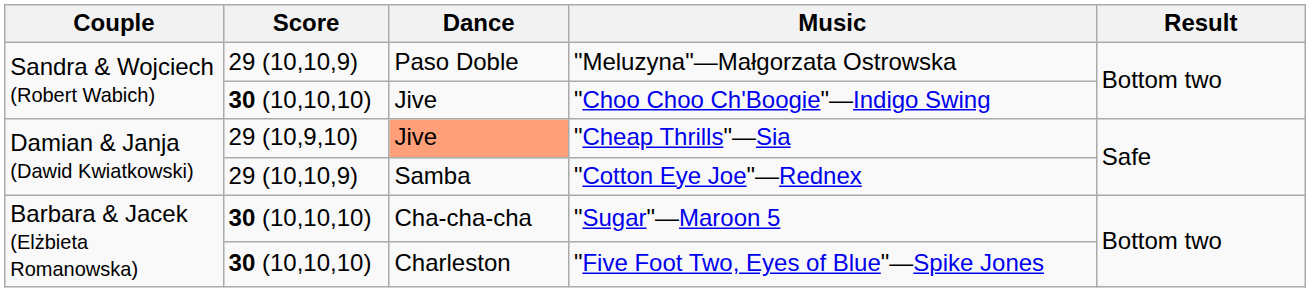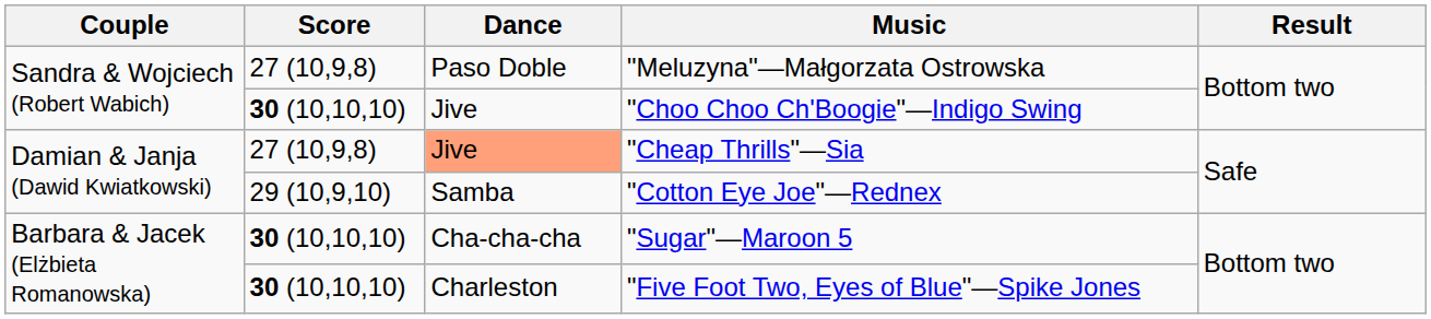"Meluzyna"—Małgorzata Ostrowska | Score: 29 (10,10,9) -> 27 (10,9,8)
"Cheap Thrills"—Sia | Score: 29 (10,9,10) -> 27 (10,9,8)
"Cotton Eye Joe"—Rednex | Score: 29 (10,10,9) -> 29 (10,9,10)
